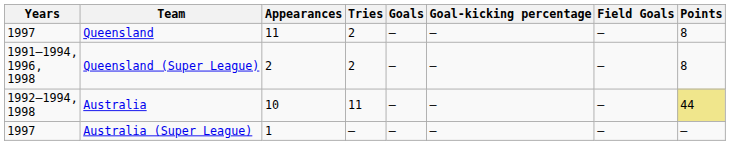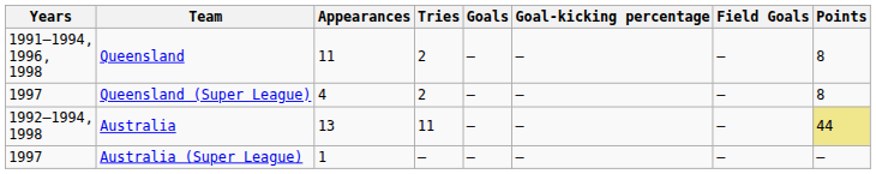Queensland | Years: 1997 -> 1991–1994, 1996, 1998
Queensland (Super League) | Years: 1991–1994, 1996, 1998 -> 1997
Queensland (Super League) | Appearances: 2 -> 4
Australia | Appearances: 10 -> 13
